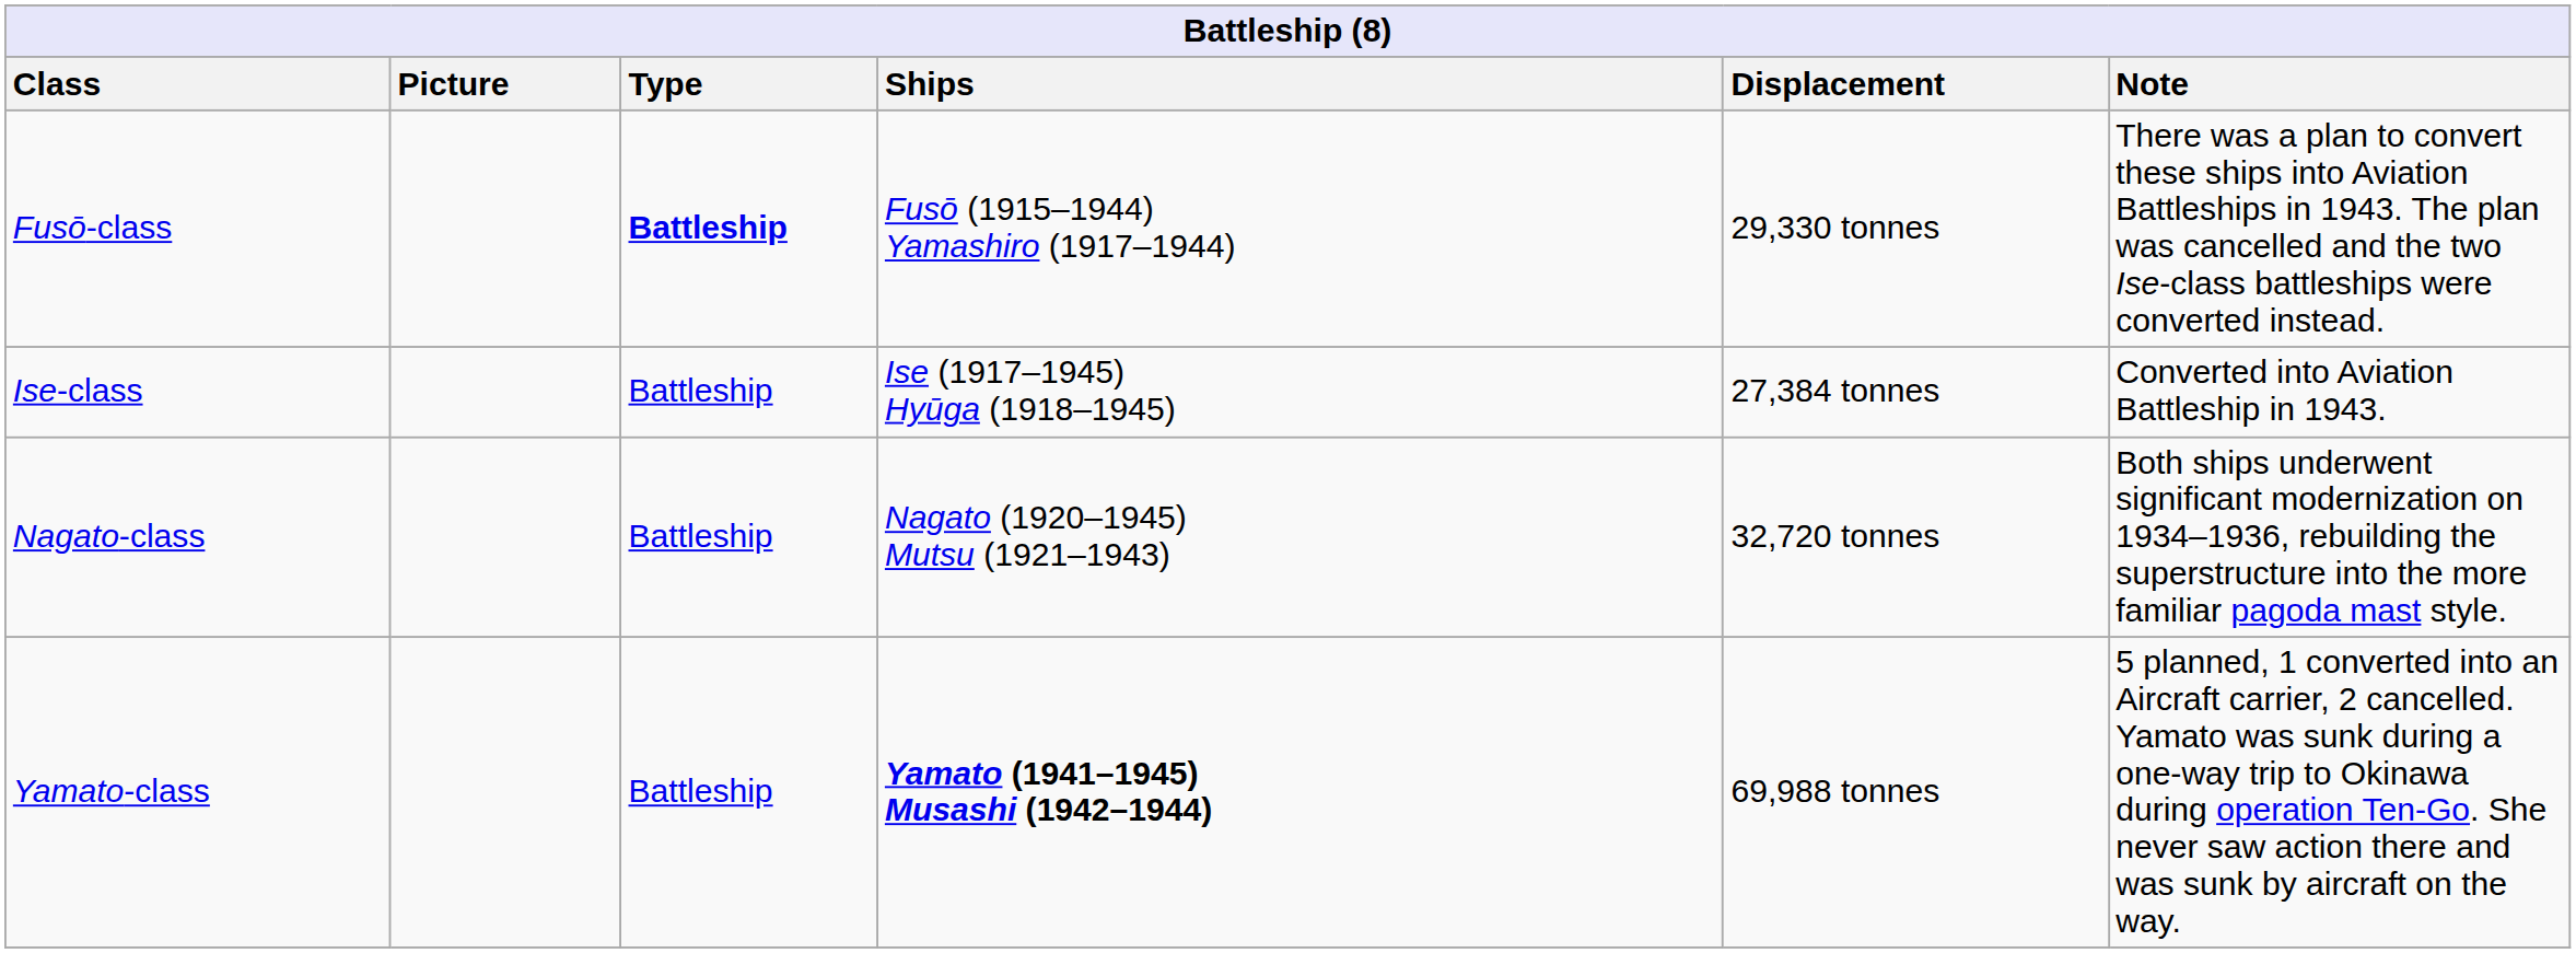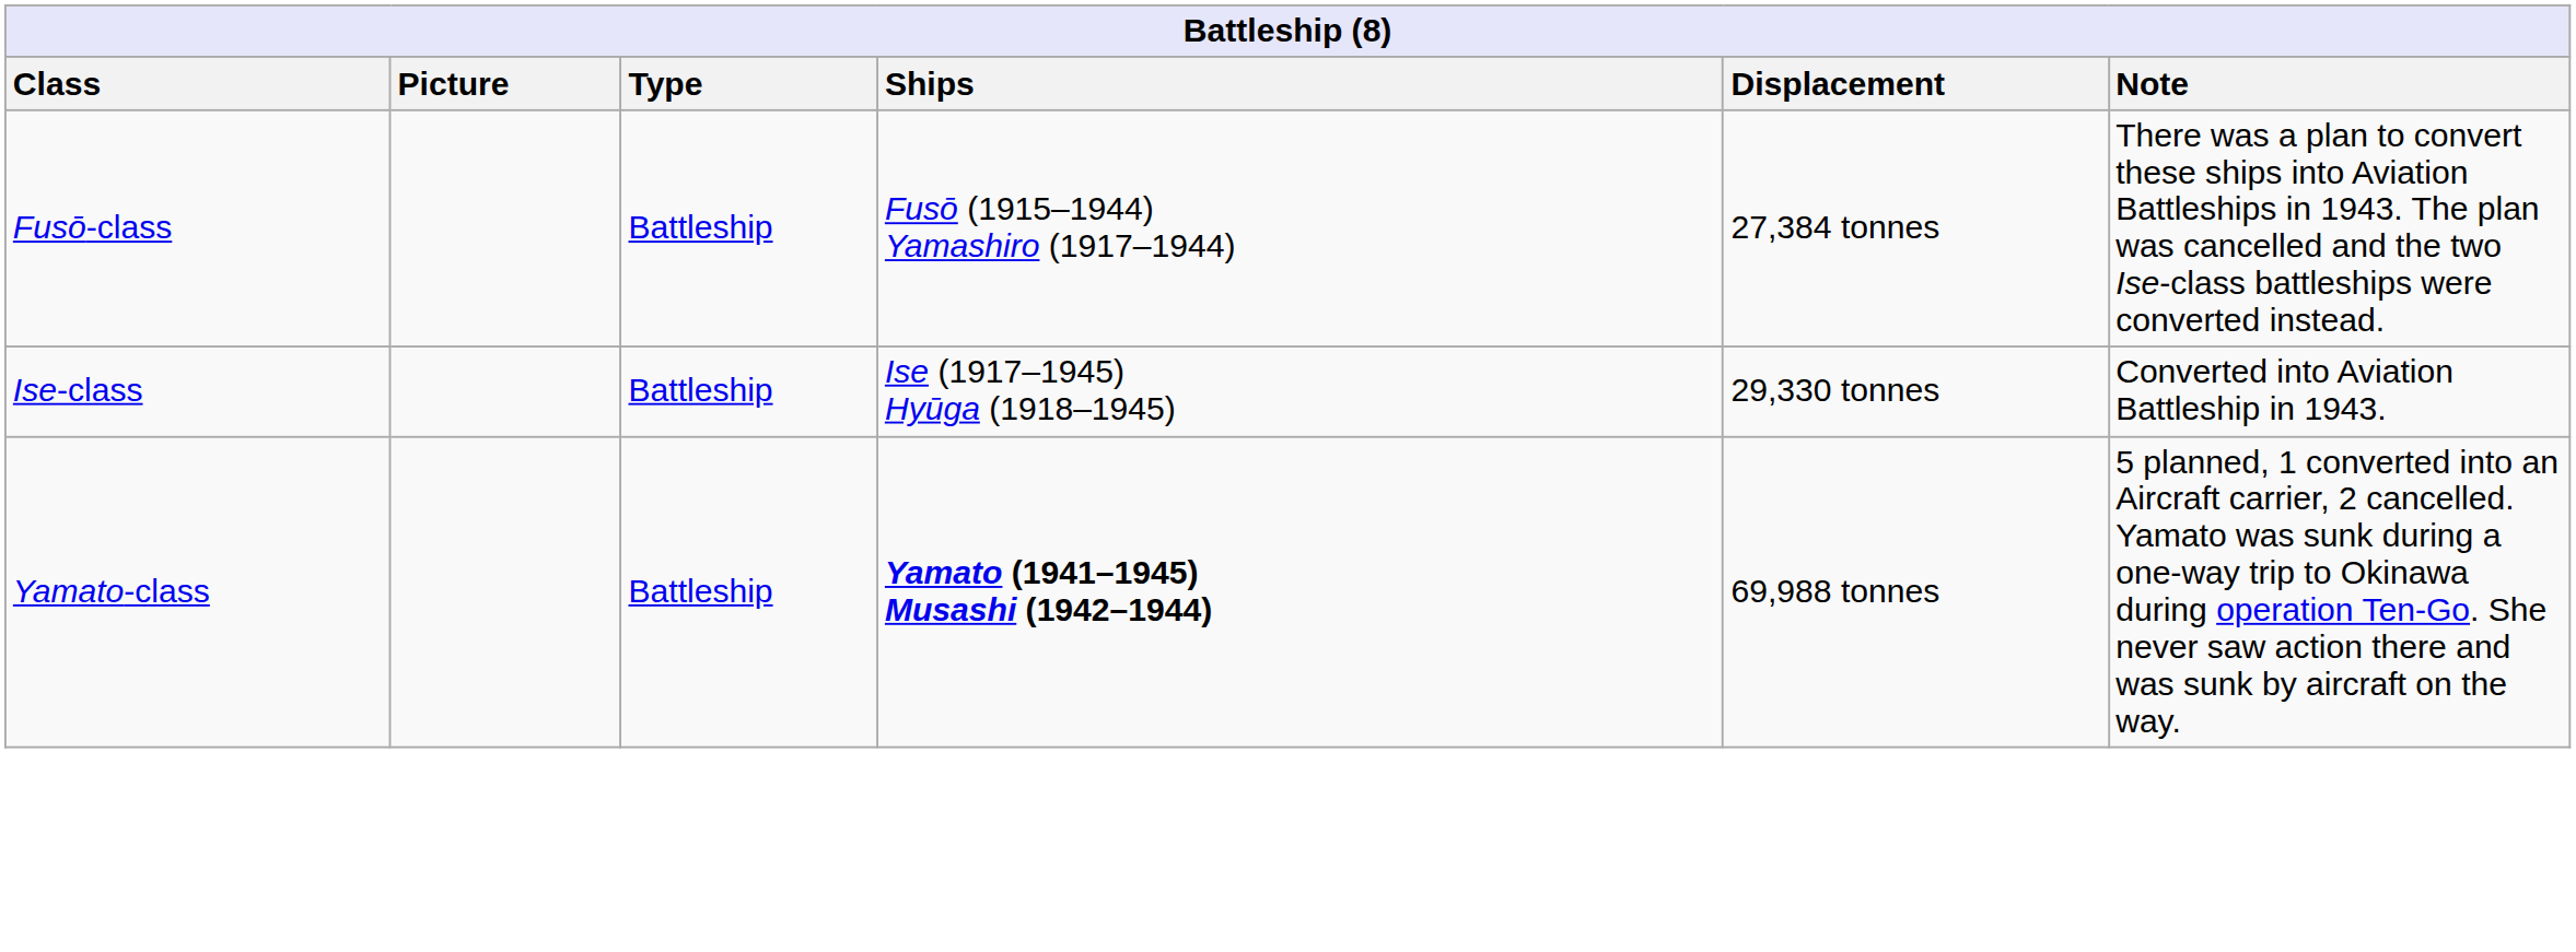Fusō-class | Type: bold -> normal
Fusō-class | Displacement: 29,330 tonnes -> 27,384 tonnes
Ise-class | Displacement: 27,384 tonnes -> 29,330 tonnes
- row: Nagato-class | Battleship | Nagato (1920–1945) Mutsu (1921–1943) | 32,720 tonnes | Both ships underwent significant modernization on 1934–1936, rebuilding the superstructure into the more familiar pagoda mast style.
